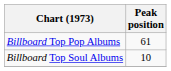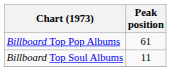Billboard Top Soul Albums | Peak position: 10 -> 11
